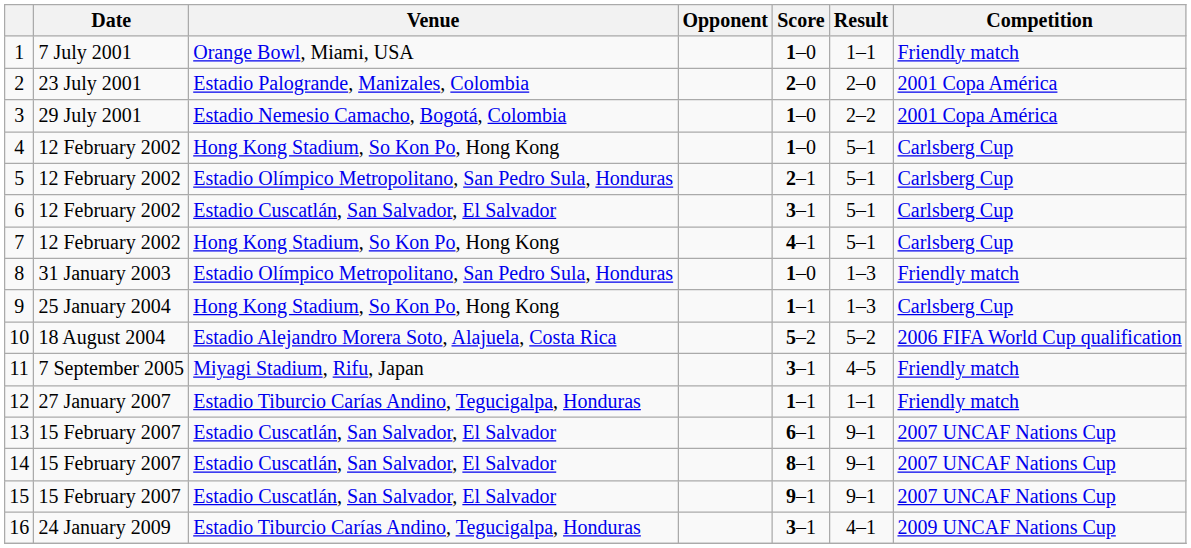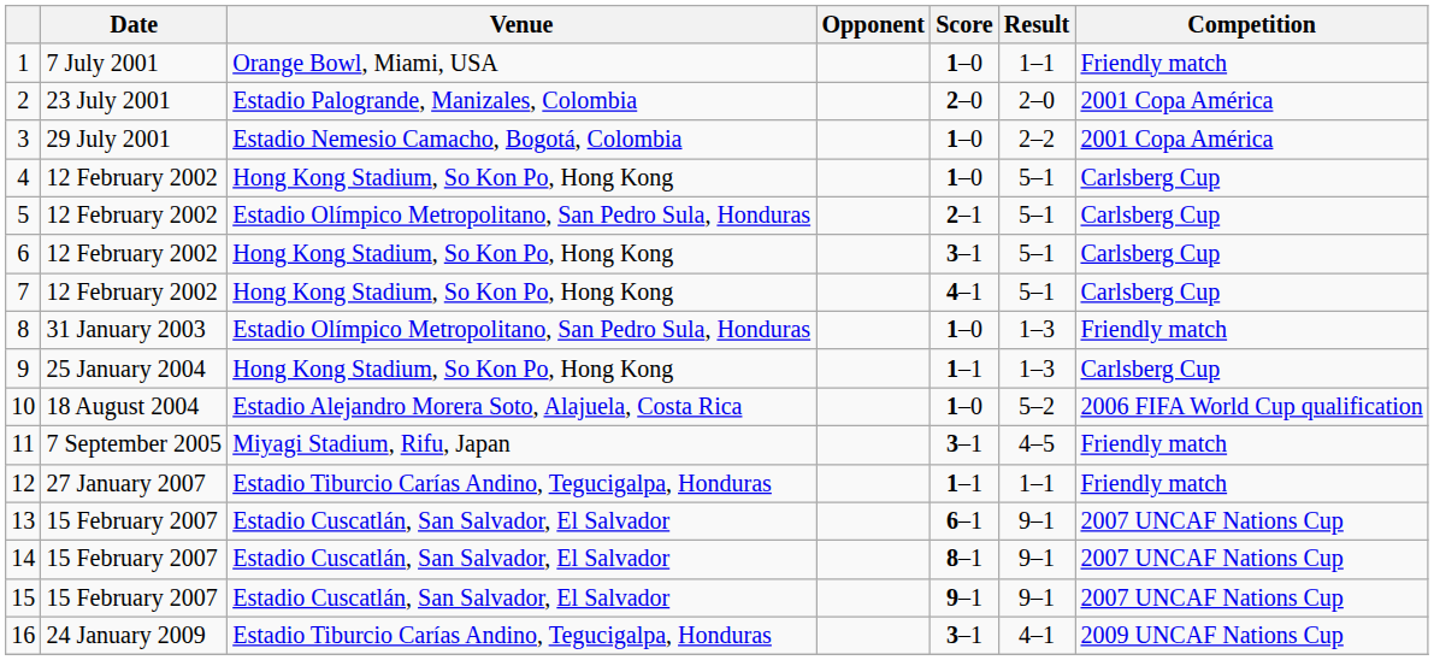6 | Venue: Estadio Cuscatlán, San Salvador, El Salvador -> Hong Kong Stadium, So Kon Po, Hong Kong
10 | Score: 5–2 -> 1–0
